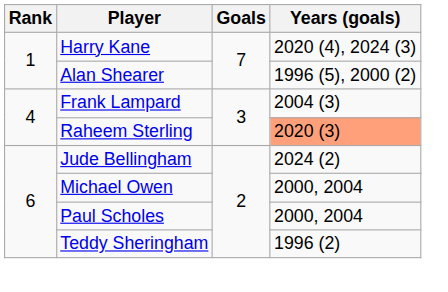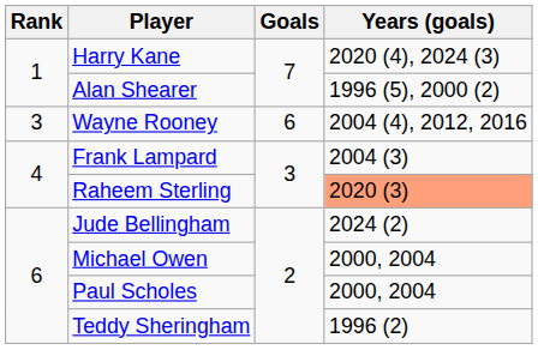+ row: 3 | Wayne Rooney | 6 | 2004 (4), 2012, 2016
